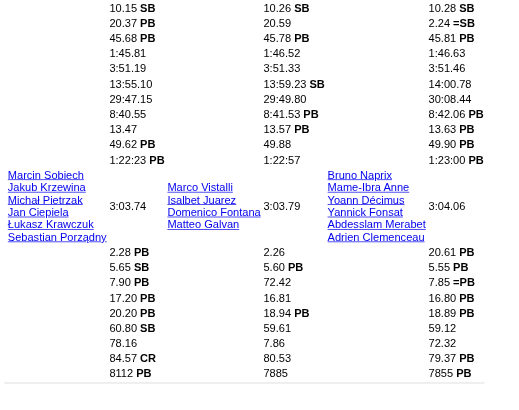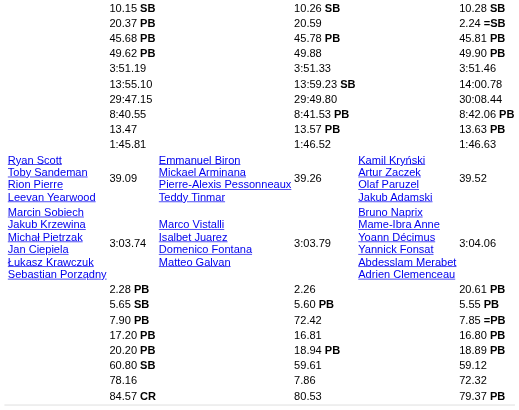rows swapped: 1:45.81 <-> 49.62 PB
- row: 1:22:23 PB | 1:22:57 | 1:23:00 PB
+ row: Ryan Scott Toby Sandeman Rion Pierre Leevan Yearwood | 39.09 | Emmanuel Biron Mickael Arminana Pierre-Alexis Pessonneaux Teddy Tinmar | 39.26 | Kamil Kryński Artur Zaczek Olaf Paruzel Jakub Adamski | 39.52
- row: 8112 PB | 7885 | 7855 PB
